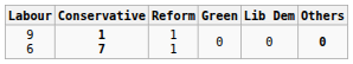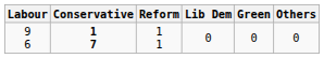columns swapped: Green <-> Lib Dem
9 6 | Others: bold -> normal
